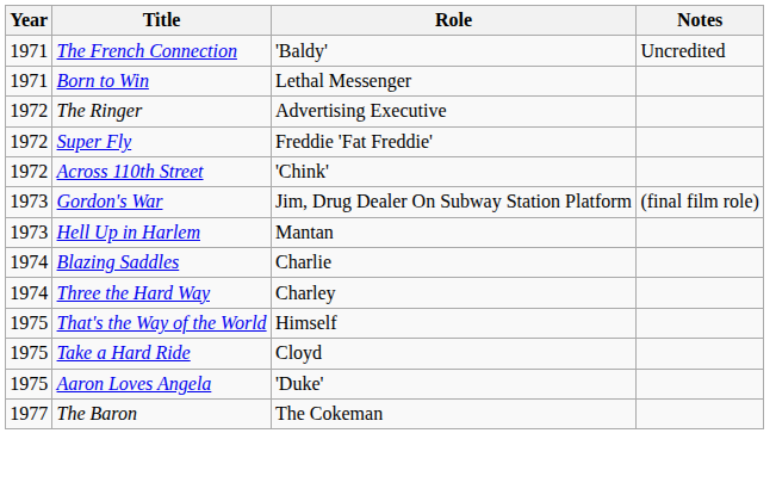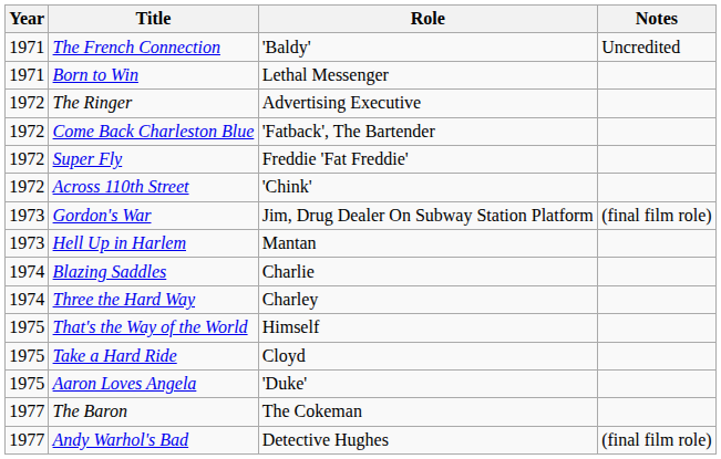+ row: 1972 | Come Back Charleston Blue | 'Fatback', The Bartender
+ row: 1977 | Andy Warhol's Bad | Detective Hughes | (final film role)
